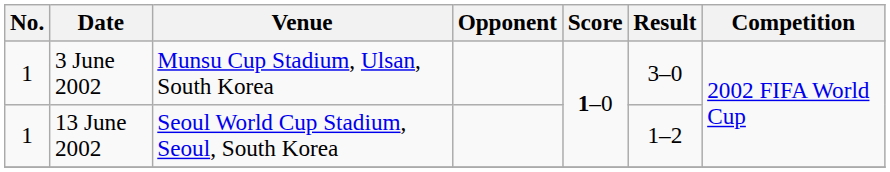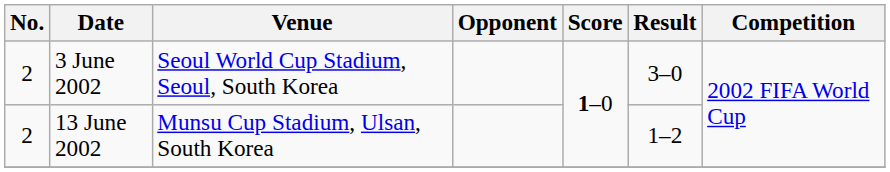3 June 2002 | No.: 1 -> 2
3 June 2002 | Venue: Munsu Cup Stadium, Ulsan, South Korea -> Seoul World Cup Stadium, Seoul, South Korea
13 June 2002 | No.: 1 -> 2
13 June 2002 | Venue: Seoul World Cup Stadium, Seoul, South Korea -> Munsu Cup Stadium, Ulsan, South Korea
